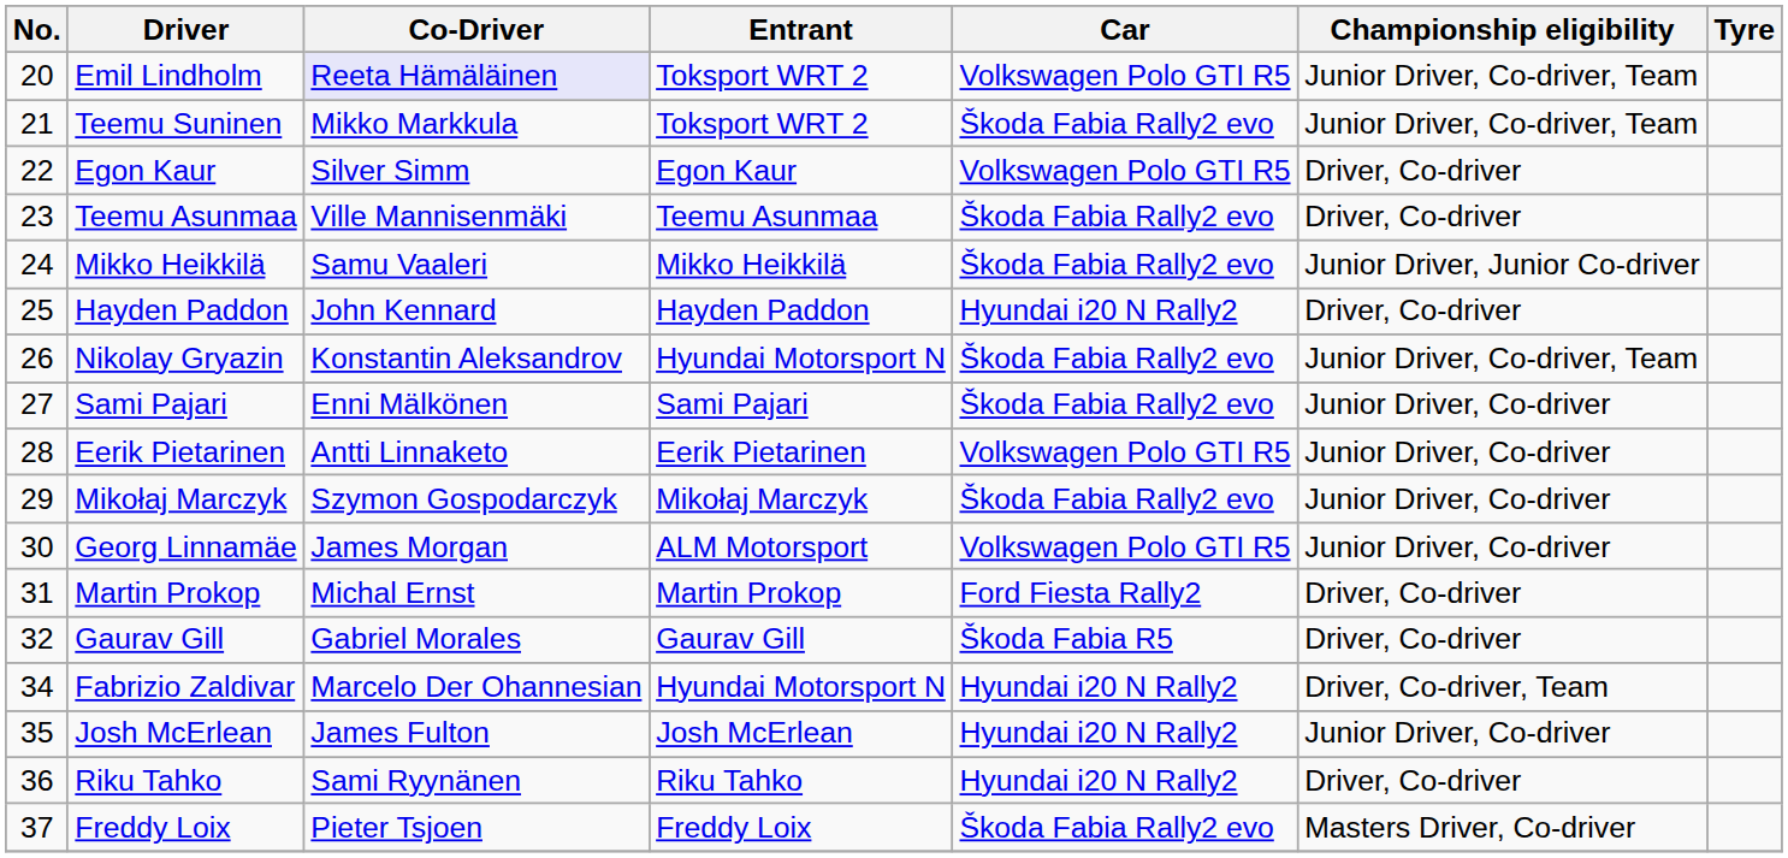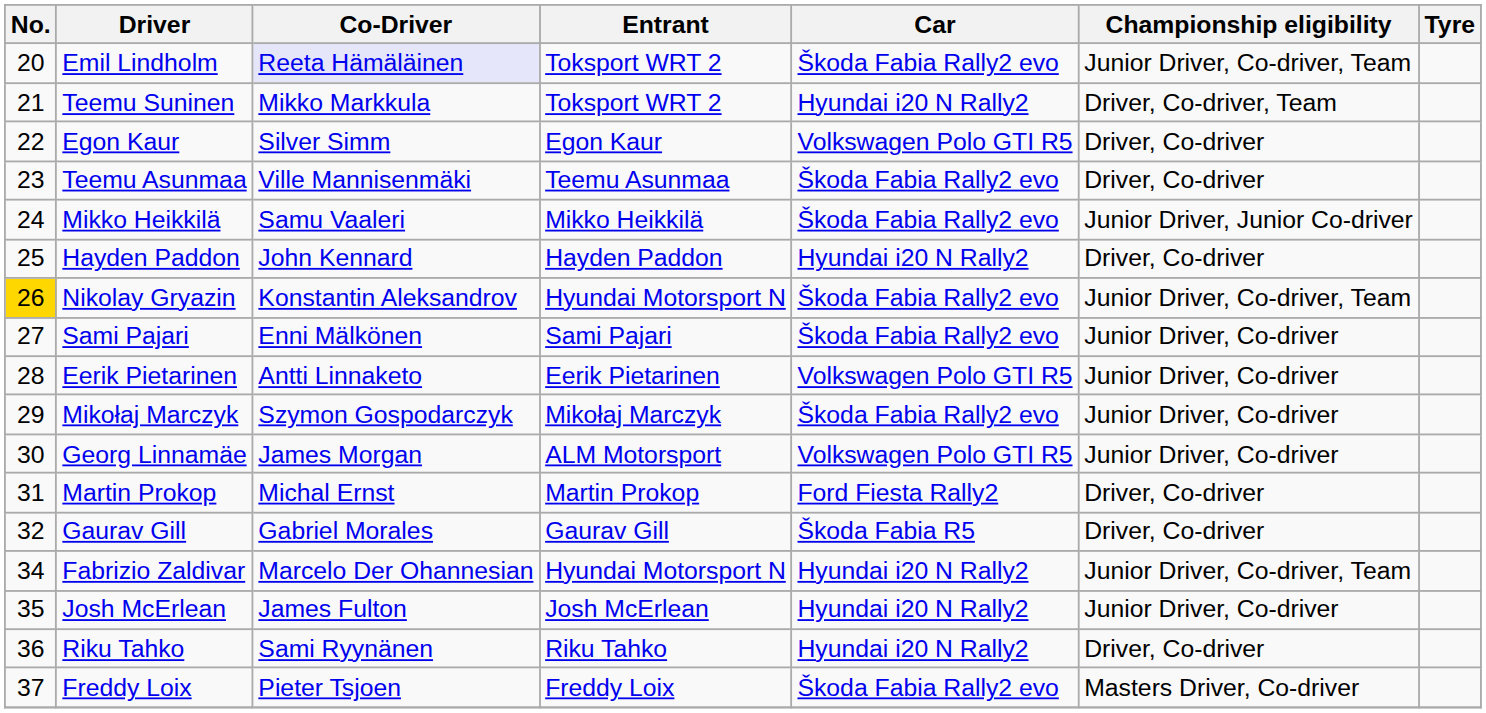Emil Lindholm | Car: Volkswagen Polo GTI R5 -> Škoda Fabia Rally2 evo
Teemu Suninen | Car: Škoda Fabia Rally2 evo -> Hyundai i20 N Rally2
Teemu Suninen | Championship eligibility: Junior Driver, Co-driver, Team -> Driver, Co-driver, Team
Nikolay Gryazin | No.: no background -> gold background
Fabrizio Zaldivar | Championship eligibility: Driver, Co-driver, Team -> Junior Driver, Co-driver, Team
